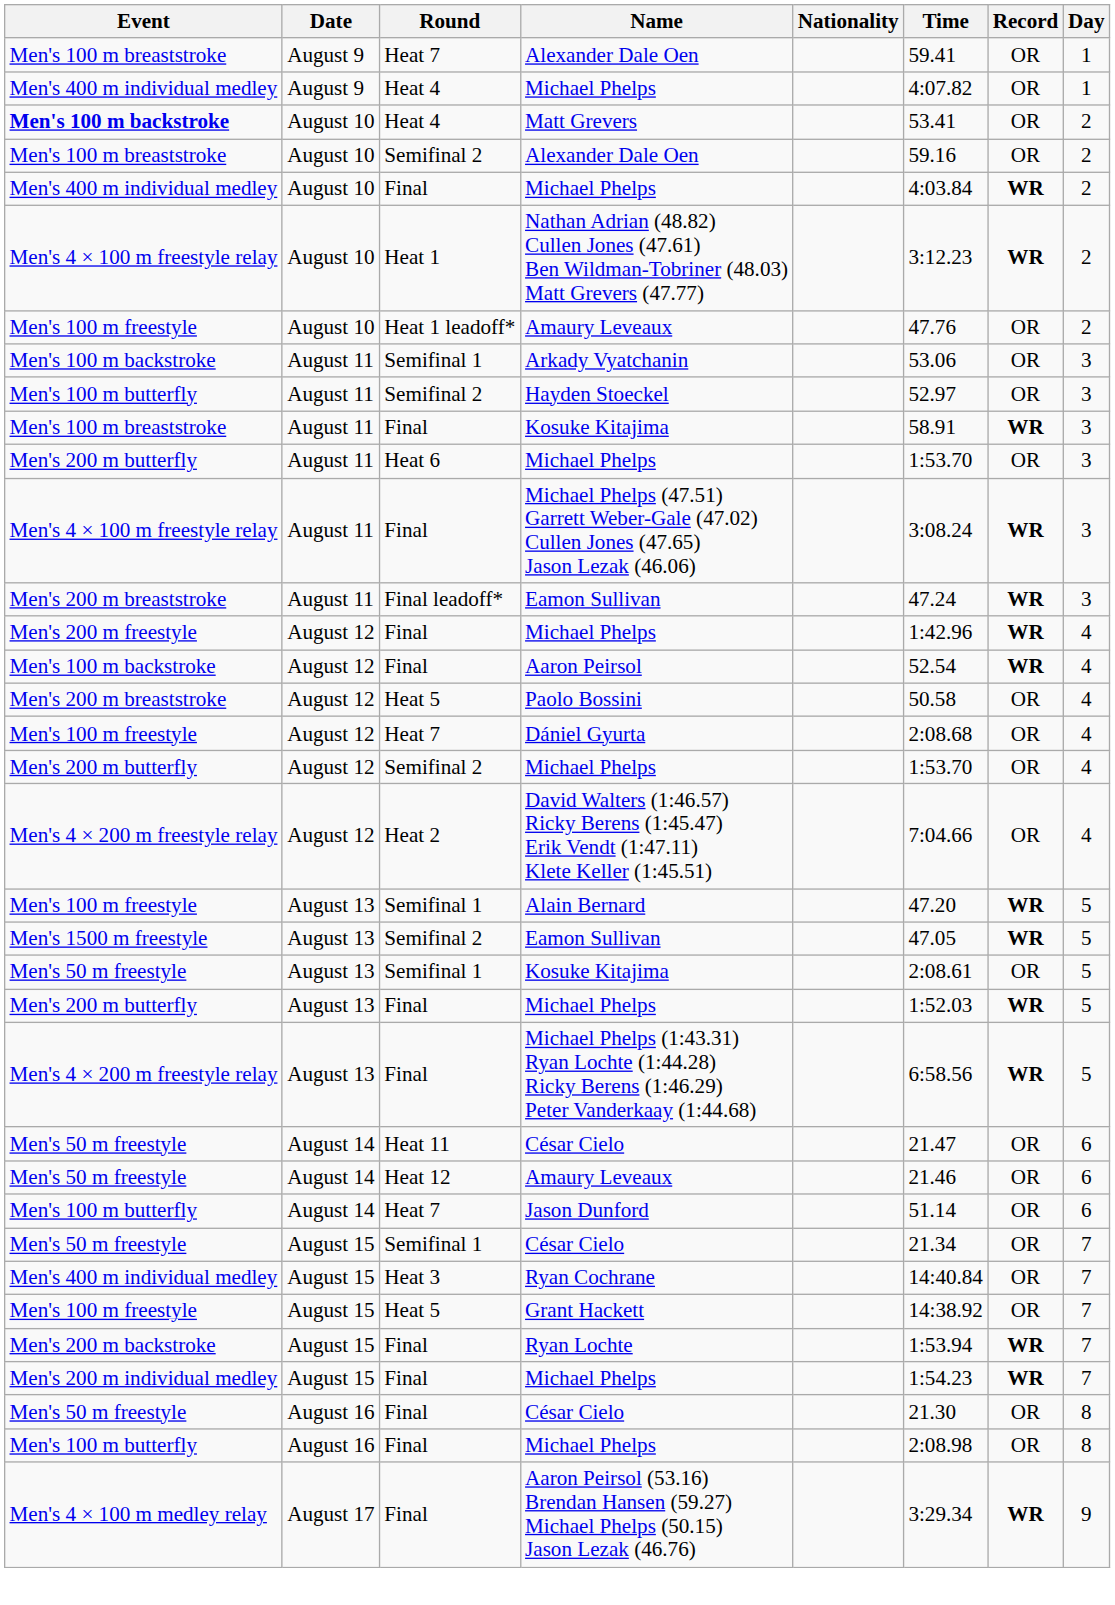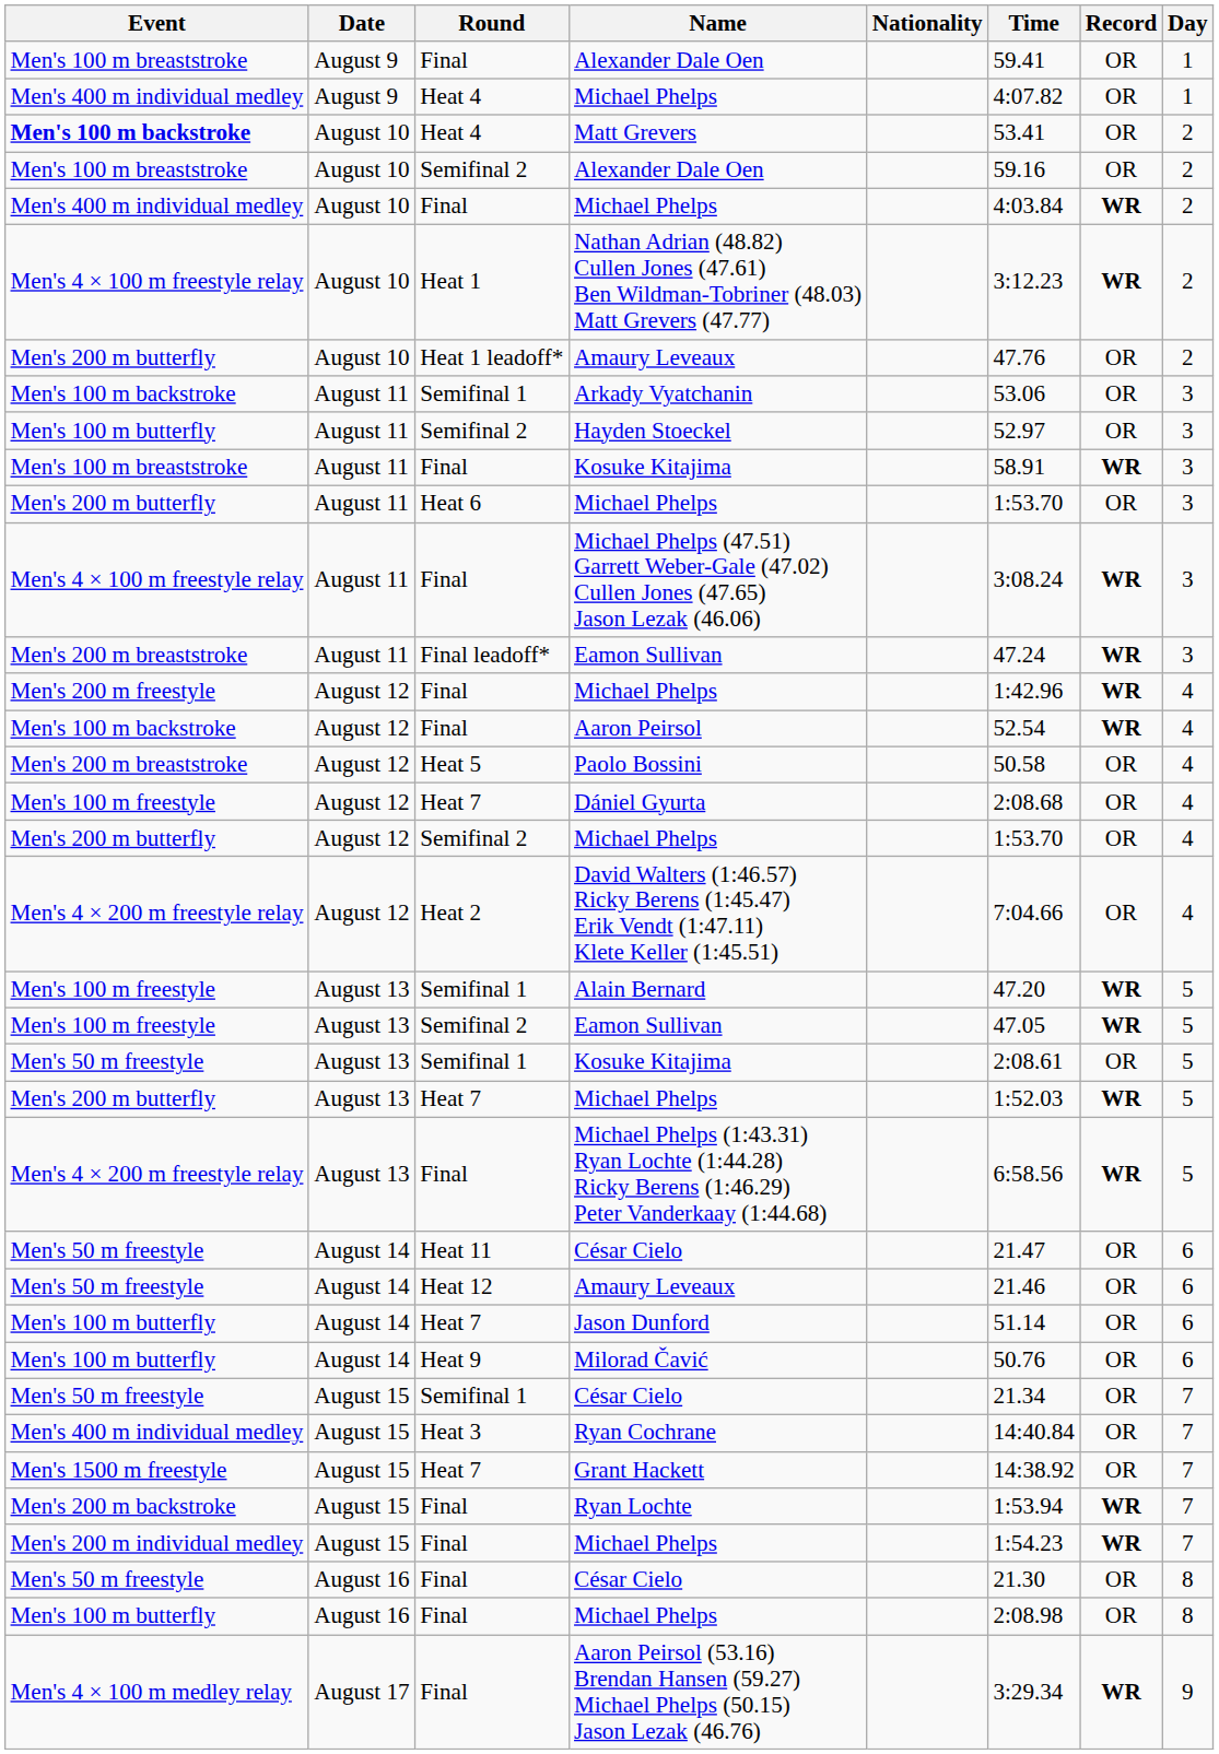August 9 / Alexander Dale Oen | Round: Heat 7 -> Final
August 10 / Amaury Leveaux | Event: Men's 100 m freestyle -> Men's 200 m butterfly
August 13 / Eamon Sullivan | Event: Men's 1500 m freestyle -> Men's 100 m freestyle
August 13 / Michael Phelps | Round: Final -> Heat 7
+ row: Men's 100 m butterfly | August 14 | Heat 9 | Milorad Čavić | 50.76 | OR | 6
Grant Hackett | Event: Men's 100 m freestyle -> Men's 1500 m freestyle
Grant Hackett | Round: Heat 5 -> Heat 7
